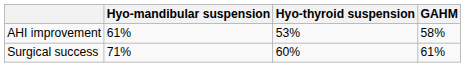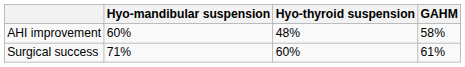AHI improvement | Hyo-mandibular suspension: 61% -> 60%
AHI improvement | Hyo-thyroid suspension: 53% -> 48%
